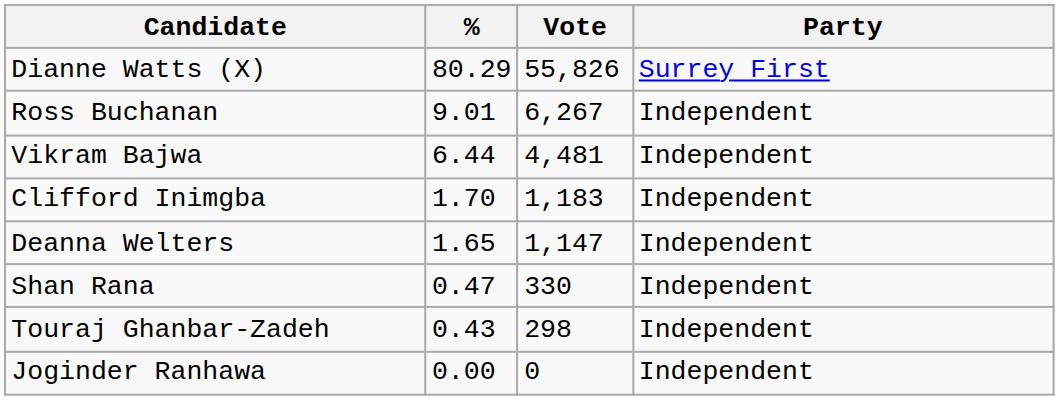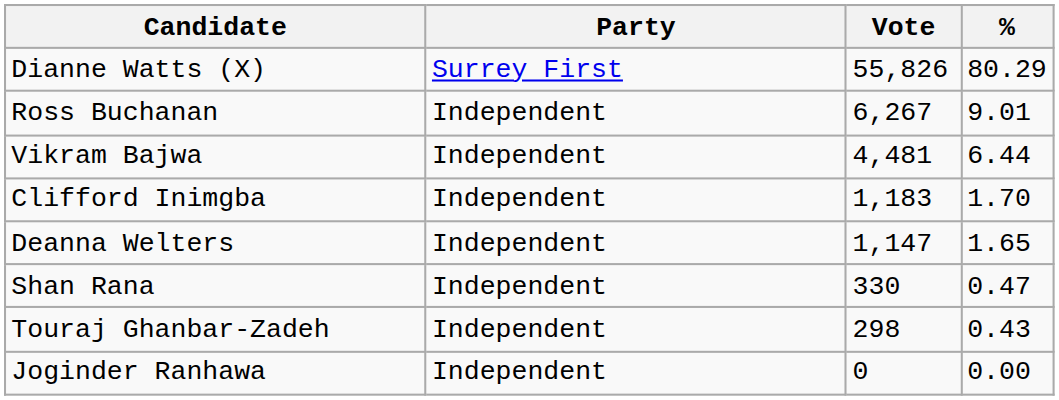columns swapped: Party <-> %
